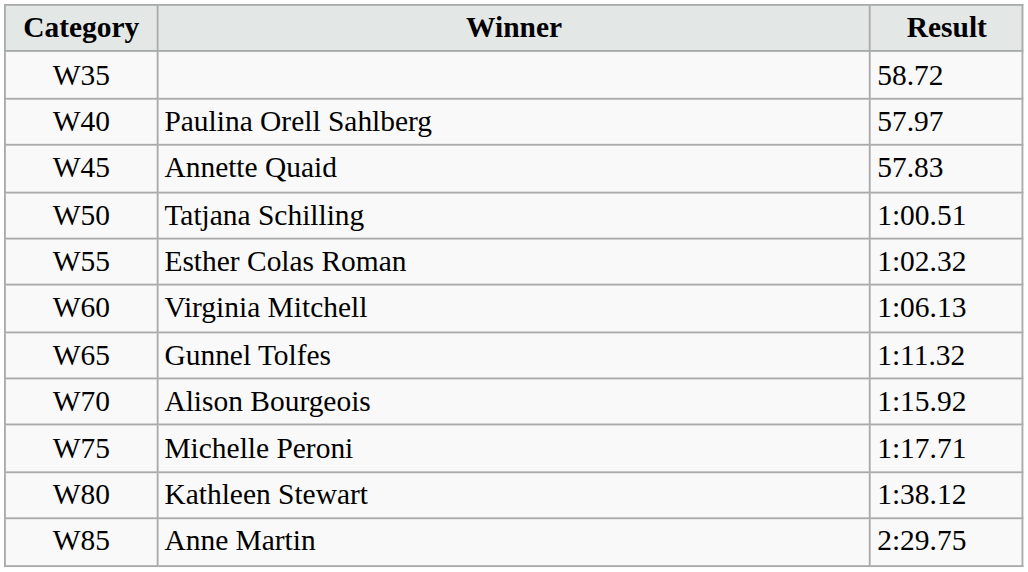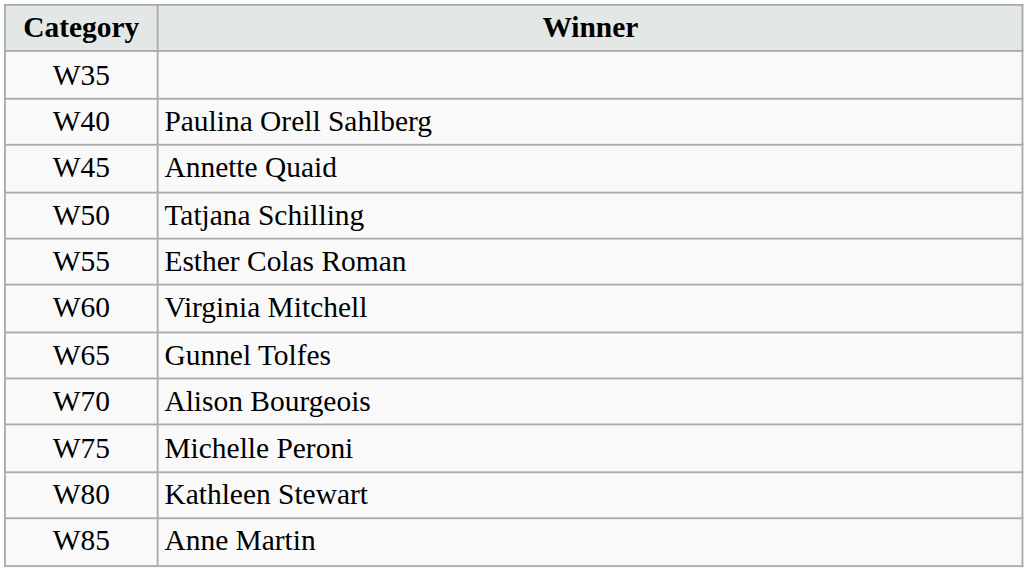- column: Result | 58.72 | 57.97 | 57.83 | 1:00.51 | 1:02.32 | 1:06.13 | 1:11.32 | 1:15.92 | 1:17.71 | 1:38.12 | 2:29.75
